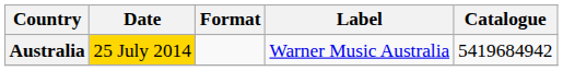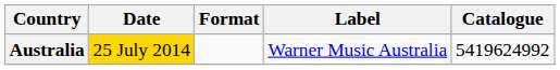Australia | Catalogue: 5419684942 -> 5419624992
